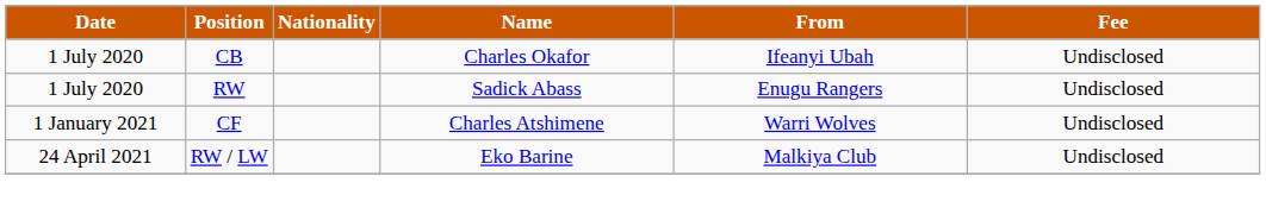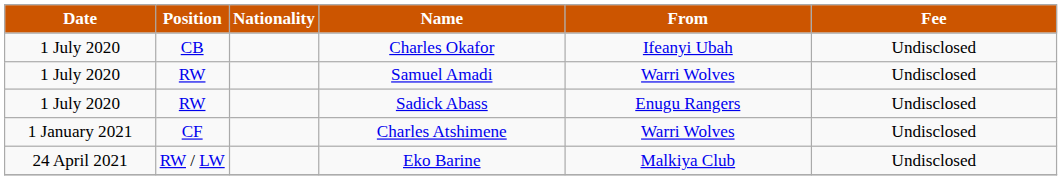+ row: 1 July 2020 | RW | Samuel Amadi | Warri Wolves | Undisclosed
